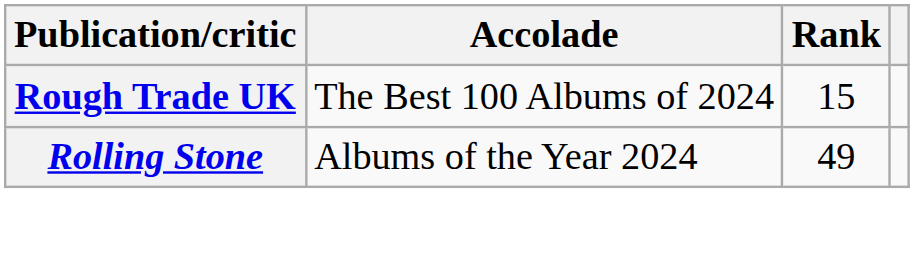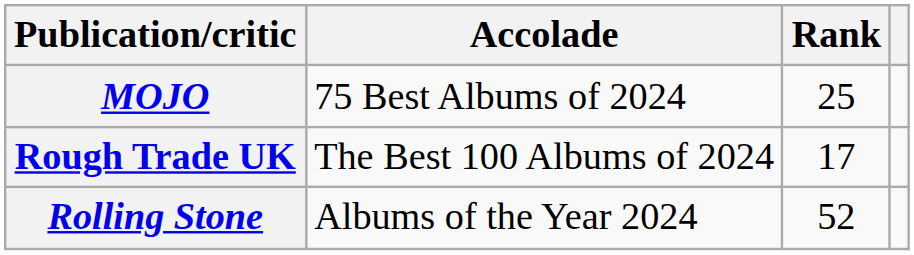+ row: MOJO | 75 Best Albums of 2024 | 25
Rough Trade UK | Rank: 15 -> 17
Rolling Stone | Rank: 49 -> 52
